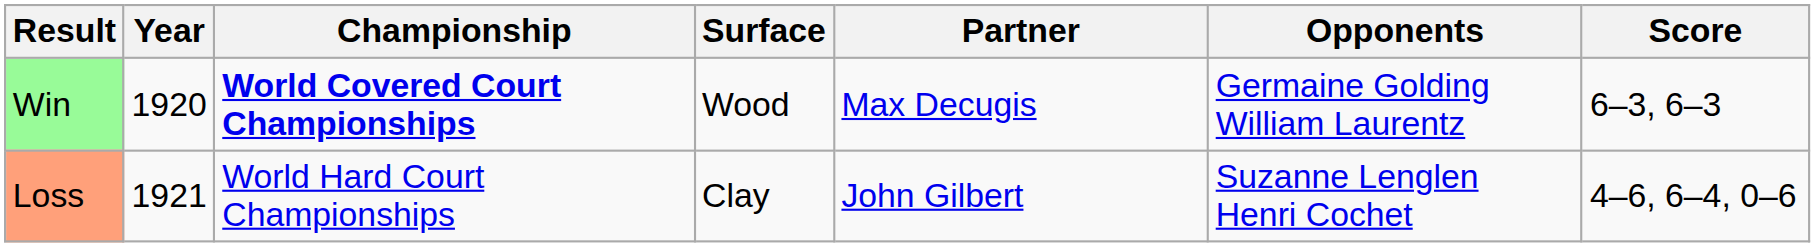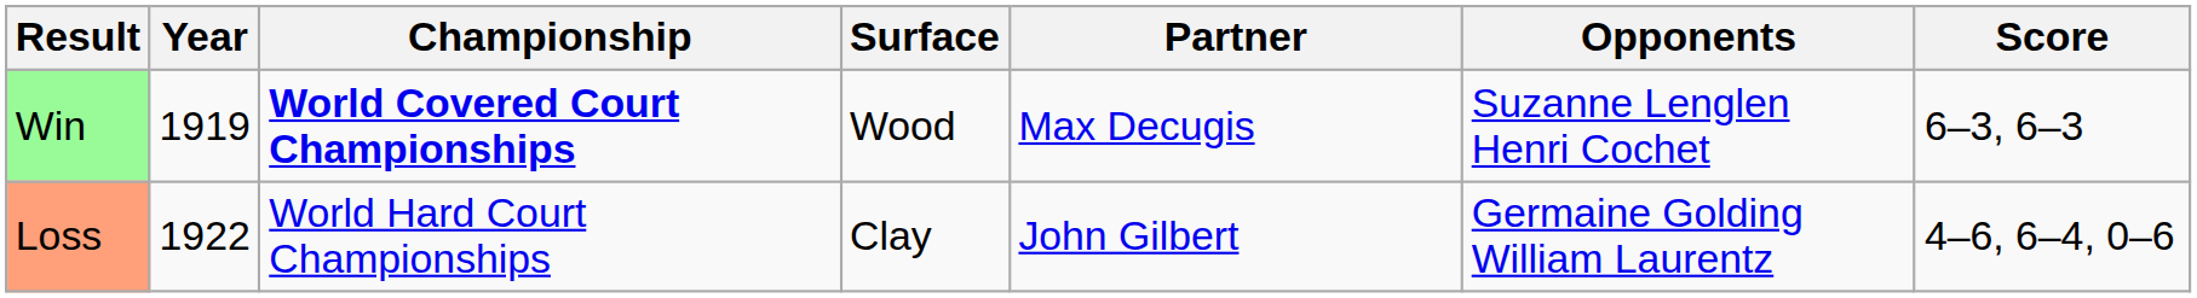Win | Year: 1920 -> 1919
Win | Opponents: Germaine Golding William Laurentz -> Suzanne Lenglen Henri Cochet
Loss | Year: 1921 -> 1922
Loss | Opponents: Suzanne Lenglen Henri Cochet -> Germaine Golding William Laurentz
